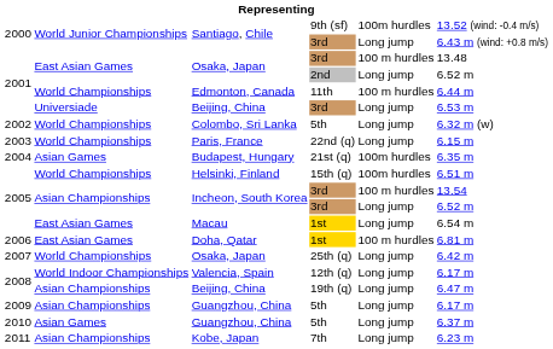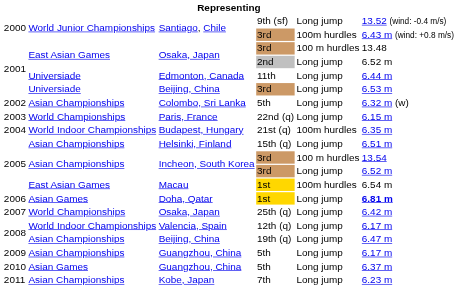Santiago, Chile / 9th (sf) | column 5: 100m hurdles -> Long jump
Santiago, Chile / 3rd | column 5: Long jump -> 100m hurdles
Edmonton, Canada | column 2: World Championships -> Universiade
Edmonton, Canada | column 5: 100 m hurdles -> Long jump
Colombo, Sri Lanka | column 2: World Championships -> Asian Championships
Budapest, Hungary | column 2: Asian Games -> World Indoor Championships
Helsinki, Finland | column 2: World Championships -> Asian Championships
Helsinki, Finland | column 5: 100m hurdles -> Long jump
Macau | column 5: Long jump -> 100m hurdles
Doha, Qatar | column 2: East Asian Games -> Asian Games
Doha, Qatar | column 5: 100 m hurdles -> Long jump
Doha, Qatar | column 6: normal -> bold
